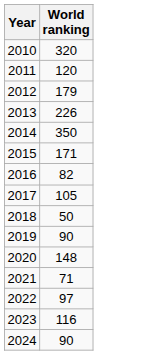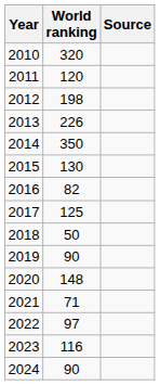+ column: Source
2012 | World ranking: 179 -> 198
2015 | World ranking: 171 -> 130
2017 | World ranking: 105 -> 125
